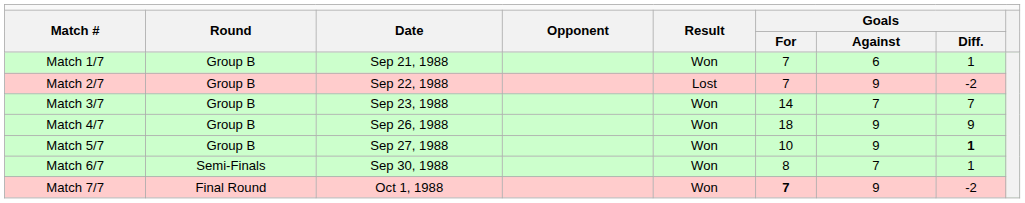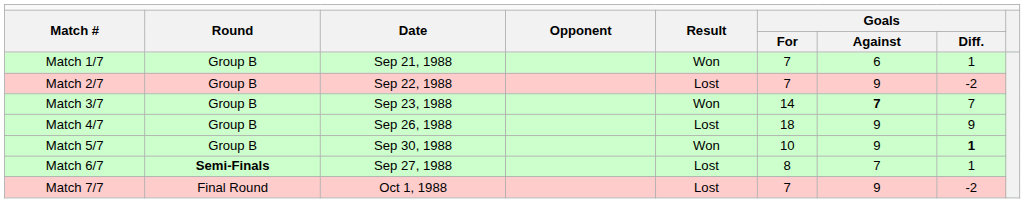Match 3/7 | column 7: normal -> bold
Match 4/7 | column 5: Won -> Lost
Match 5/7 | column 3: Sep 27, 1988 -> Sep 30, 1988
Match 6/7 | column 2: normal -> bold
Match 6/7 | column 3: Sep 30, 1988 -> Sep 27, 1988
Match 6/7 | column 5: Won -> Lost
Match 7/7 | column 5: Won -> Lost
Match 7/7 | column 6: bold -> normal
